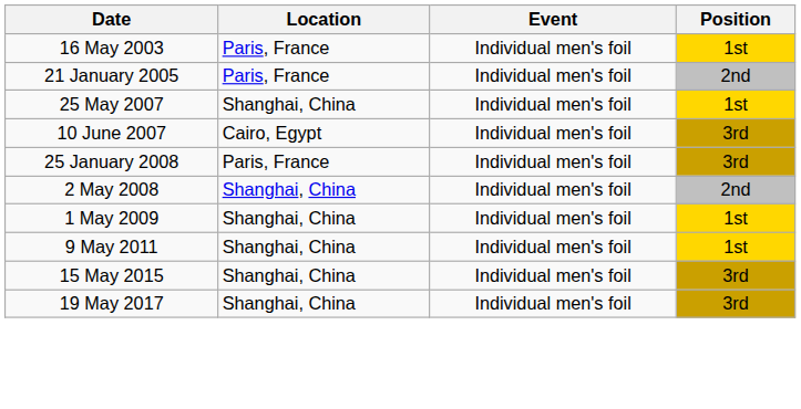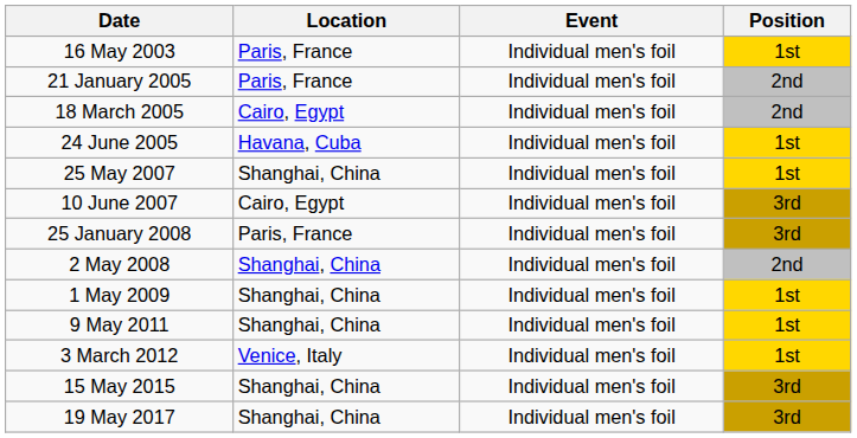+ row: 18 March 2005 | Cairo, Egypt | Individual men's foil | 2nd
+ row: 24 June 2005 | Havana, Cuba | Individual men's foil | 1st
+ row: 3 March 2012 | Venice, Italy | Individual men's foil | 1st
